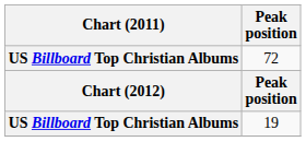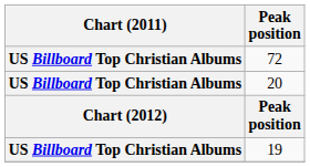+ row: US Billboard Top Christian Albums | 20
